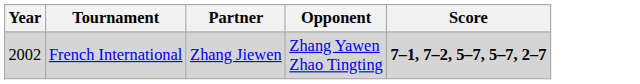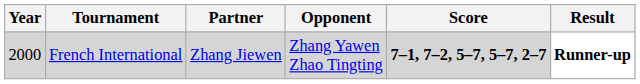+ column: Result | Runner-up
French International | Year: 2002 -> 2000
